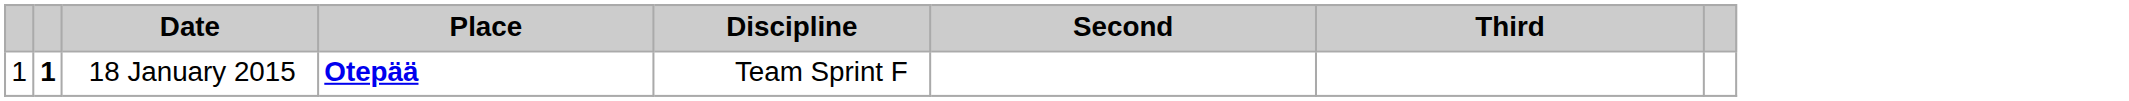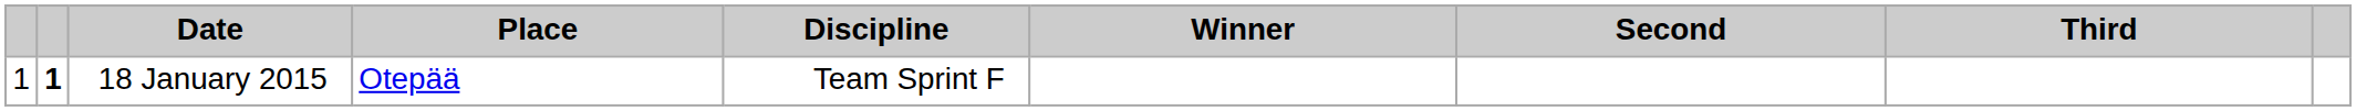+ column: Winner
18 January 2015 | Place: bold -> normal
